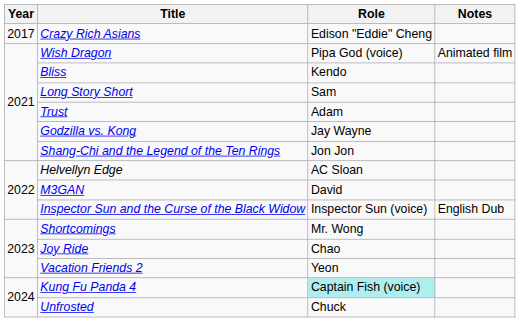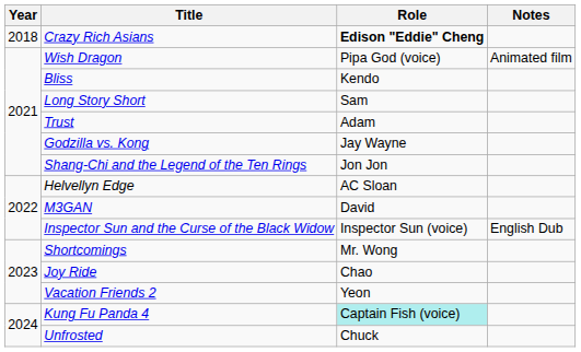Crazy Rich Asians | Year: 2017 -> 2018
Crazy Rich Asians | Role: normal -> bold
